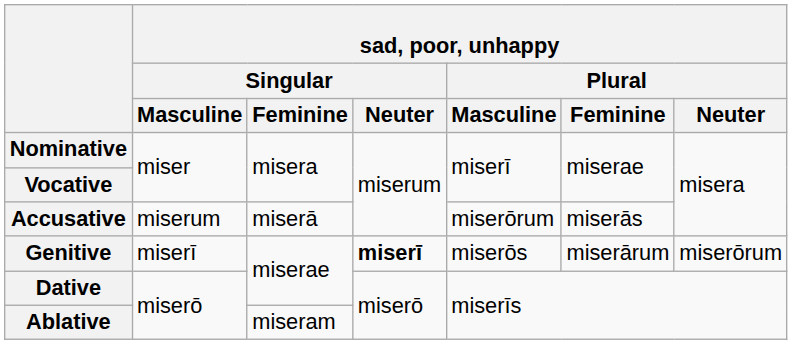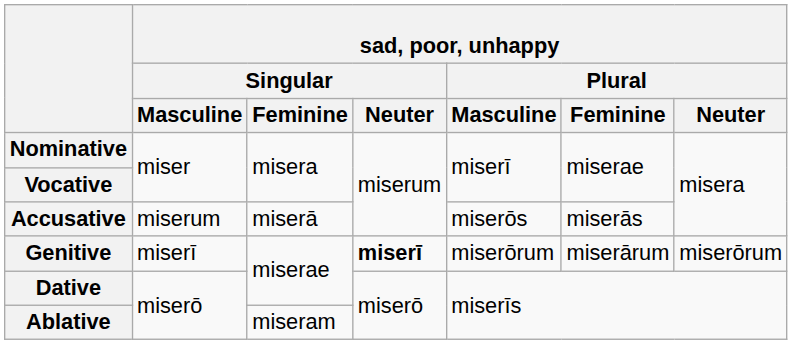Accusative | sad, poor, unhappy / Plural / Masculine: miserōrum -> miserōs
Genitive | sad, poor, unhappy / Plural / Masculine: miserōs -> miserōrum
